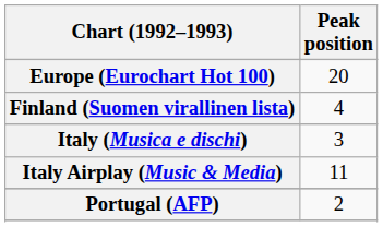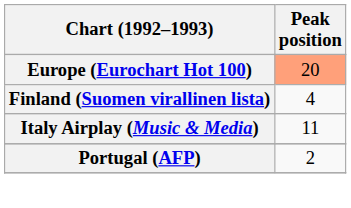Europe (Eurochart Hot 100) | Peak position: no background -> lightsalmon background
- row: Italy (Musica e dischi) | 3
